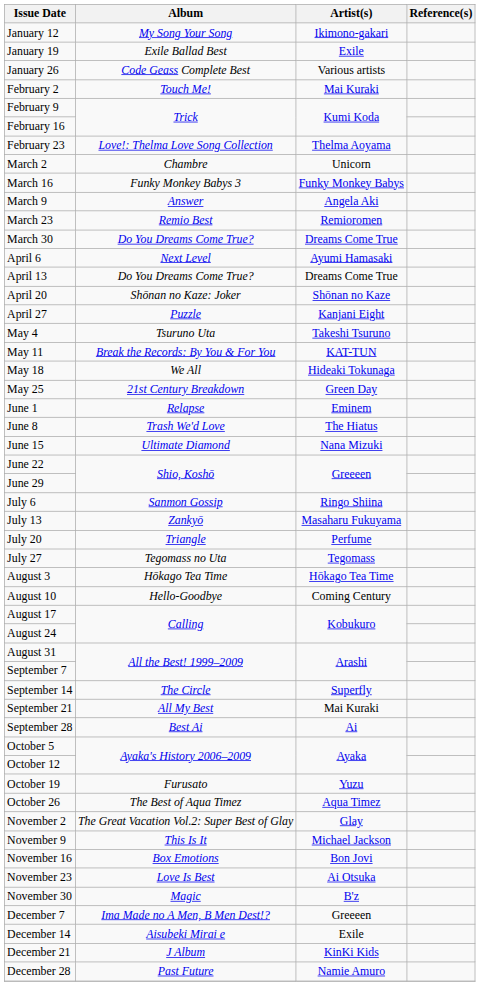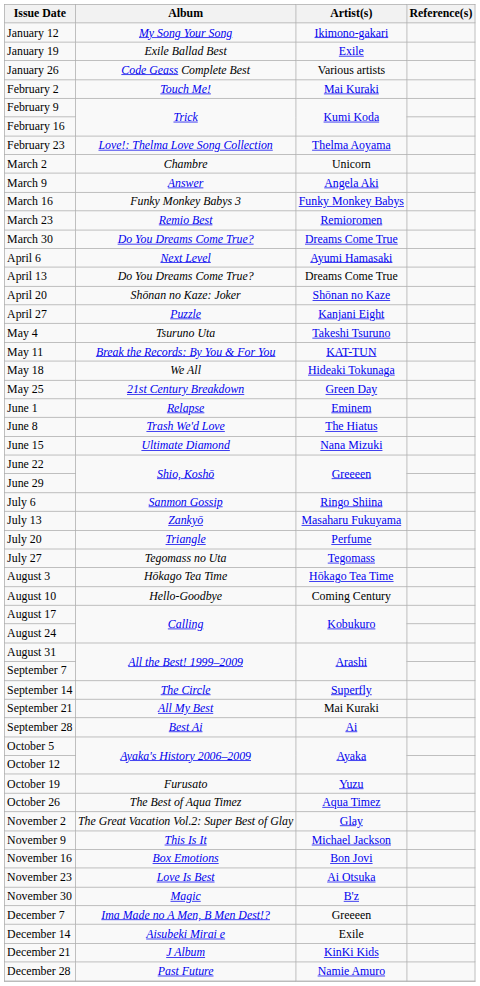rows swapped: March 9 <-> March 16
